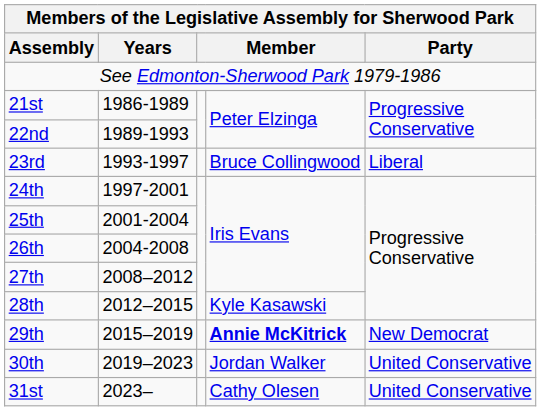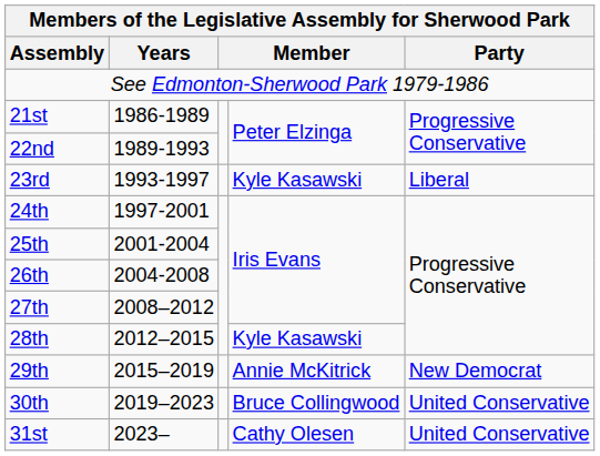23rd | column 4: Bruce Collingwood -> Kyle Kasawski
29th | column 4: bold -> normal
30th | column 4: Jordan Walker -> Bruce Collingwood
